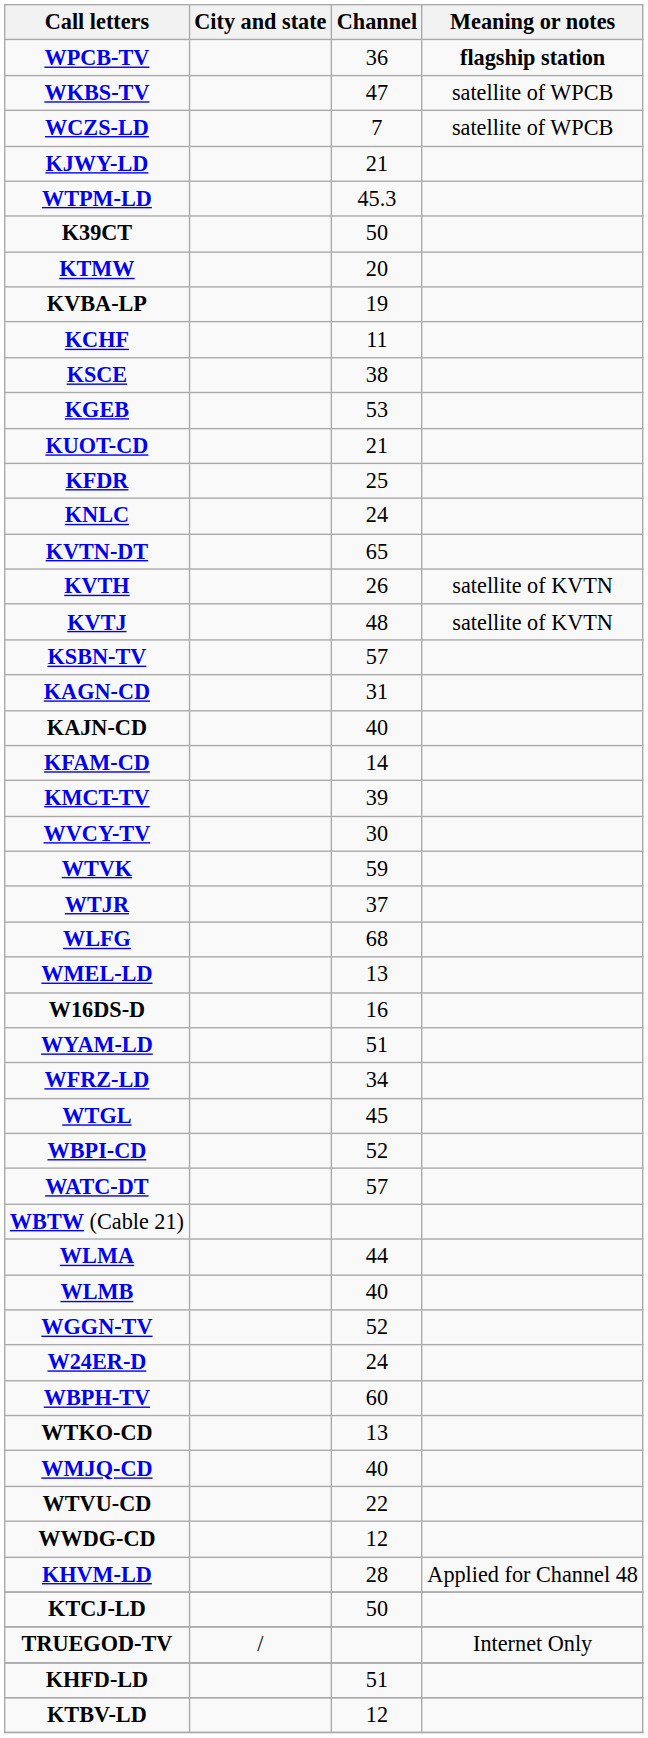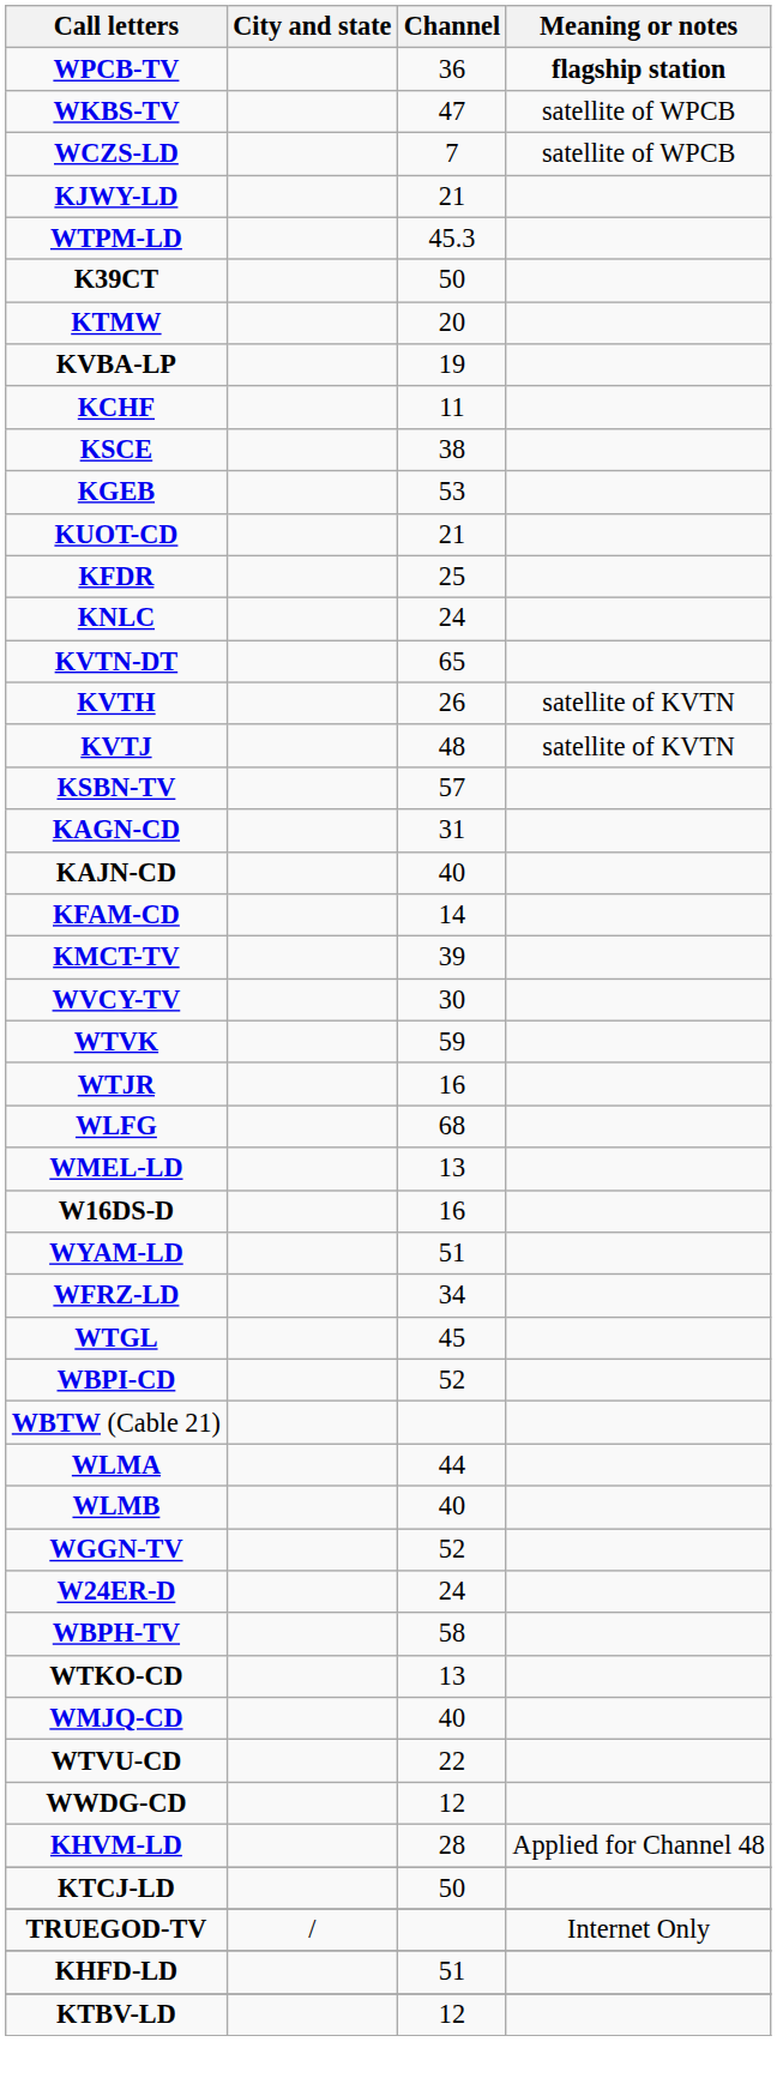WTJR | Channel: 37 -> 16
- row: WATC-DT | 57
WBPH-TV | Channel: 60 -> 58
